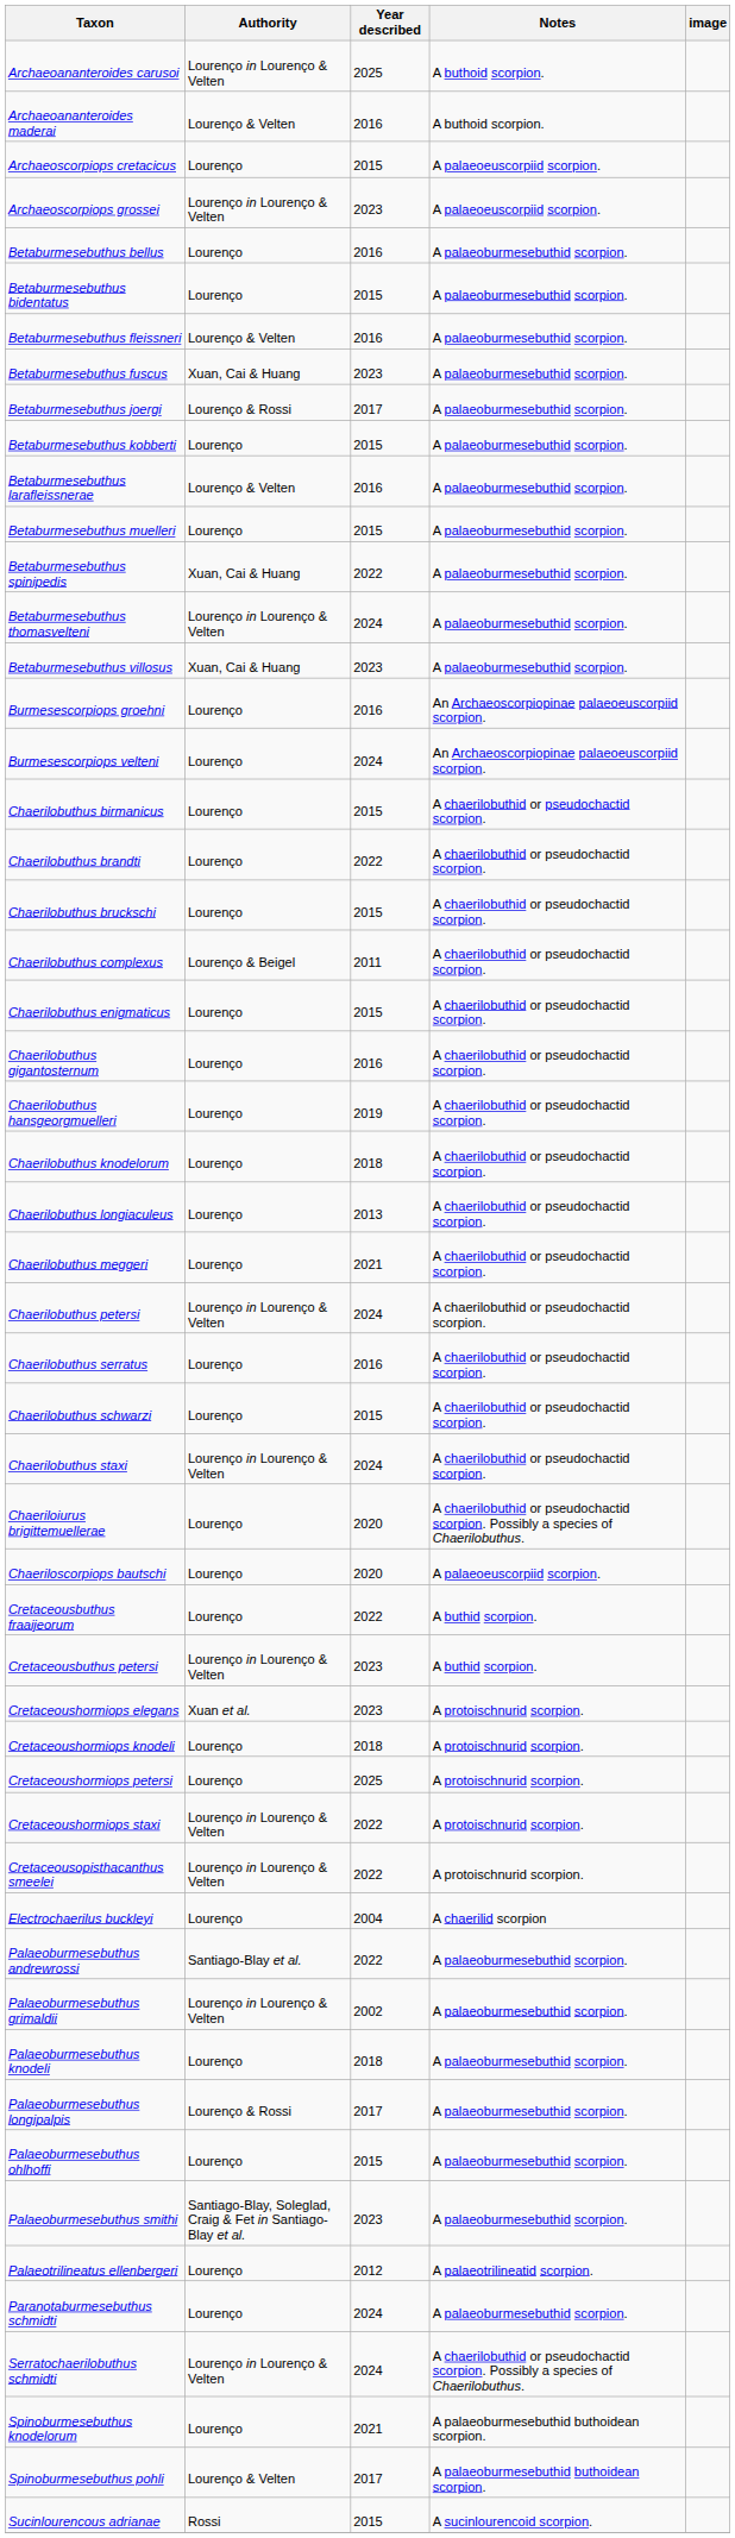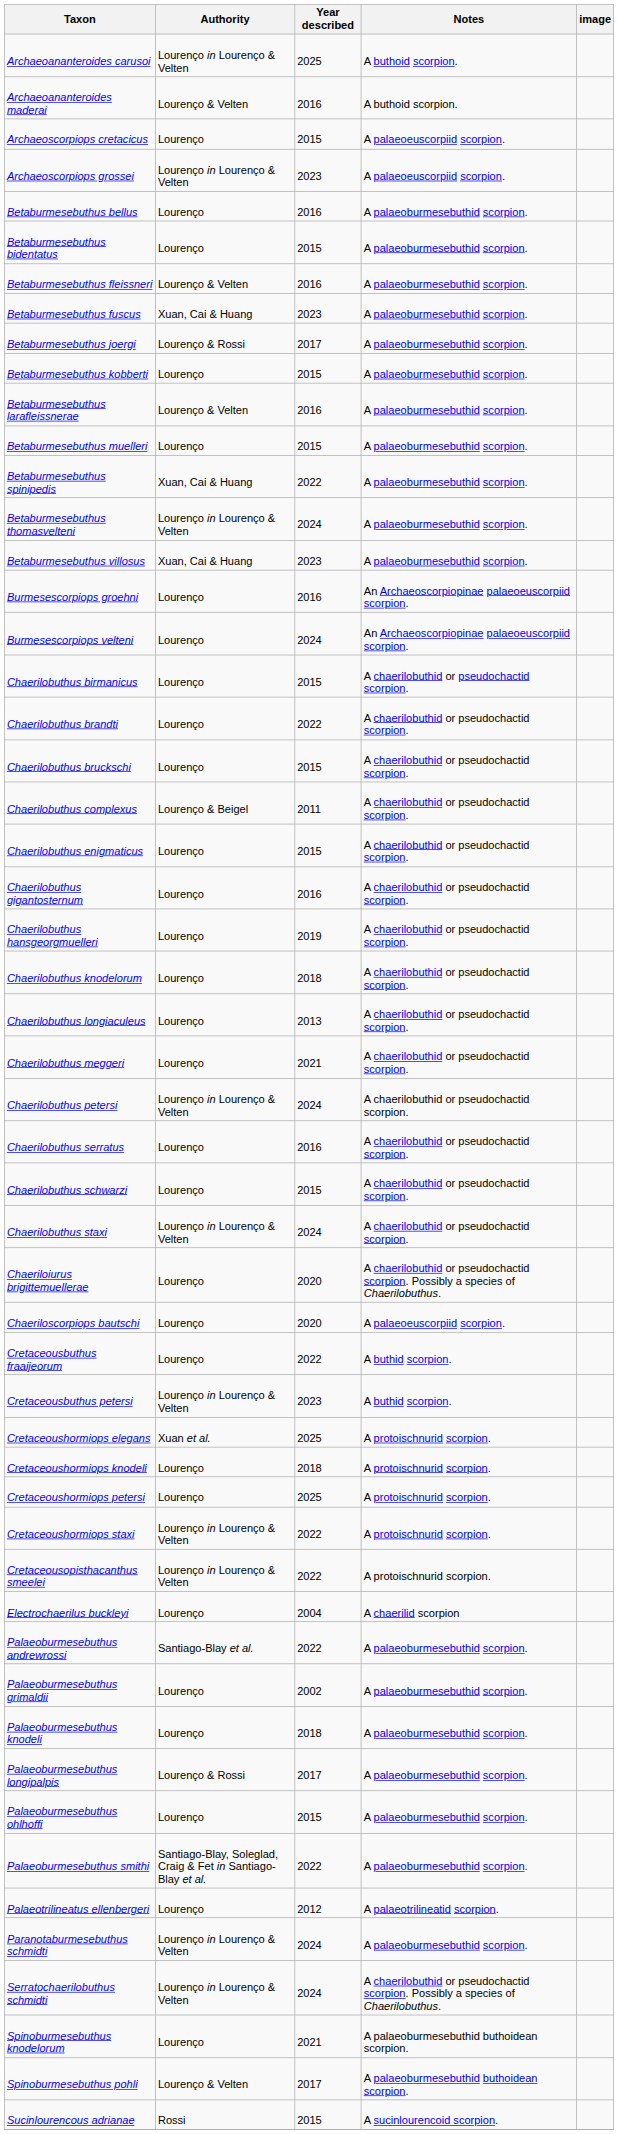Cretaceoushormiops elegans | Year described: 2023 -> 2025
Palaeoburmesebuthus grimaldii | Authority: Lourenço in Lourenço & Velten -> Lourenço
Palaeoburmesebuthus smithi | Year described: 2023 -> 2022
Paranotaburmesebuthus schmidti | Authority: Lourenço -> Lourenço in Lourenço & Velten
